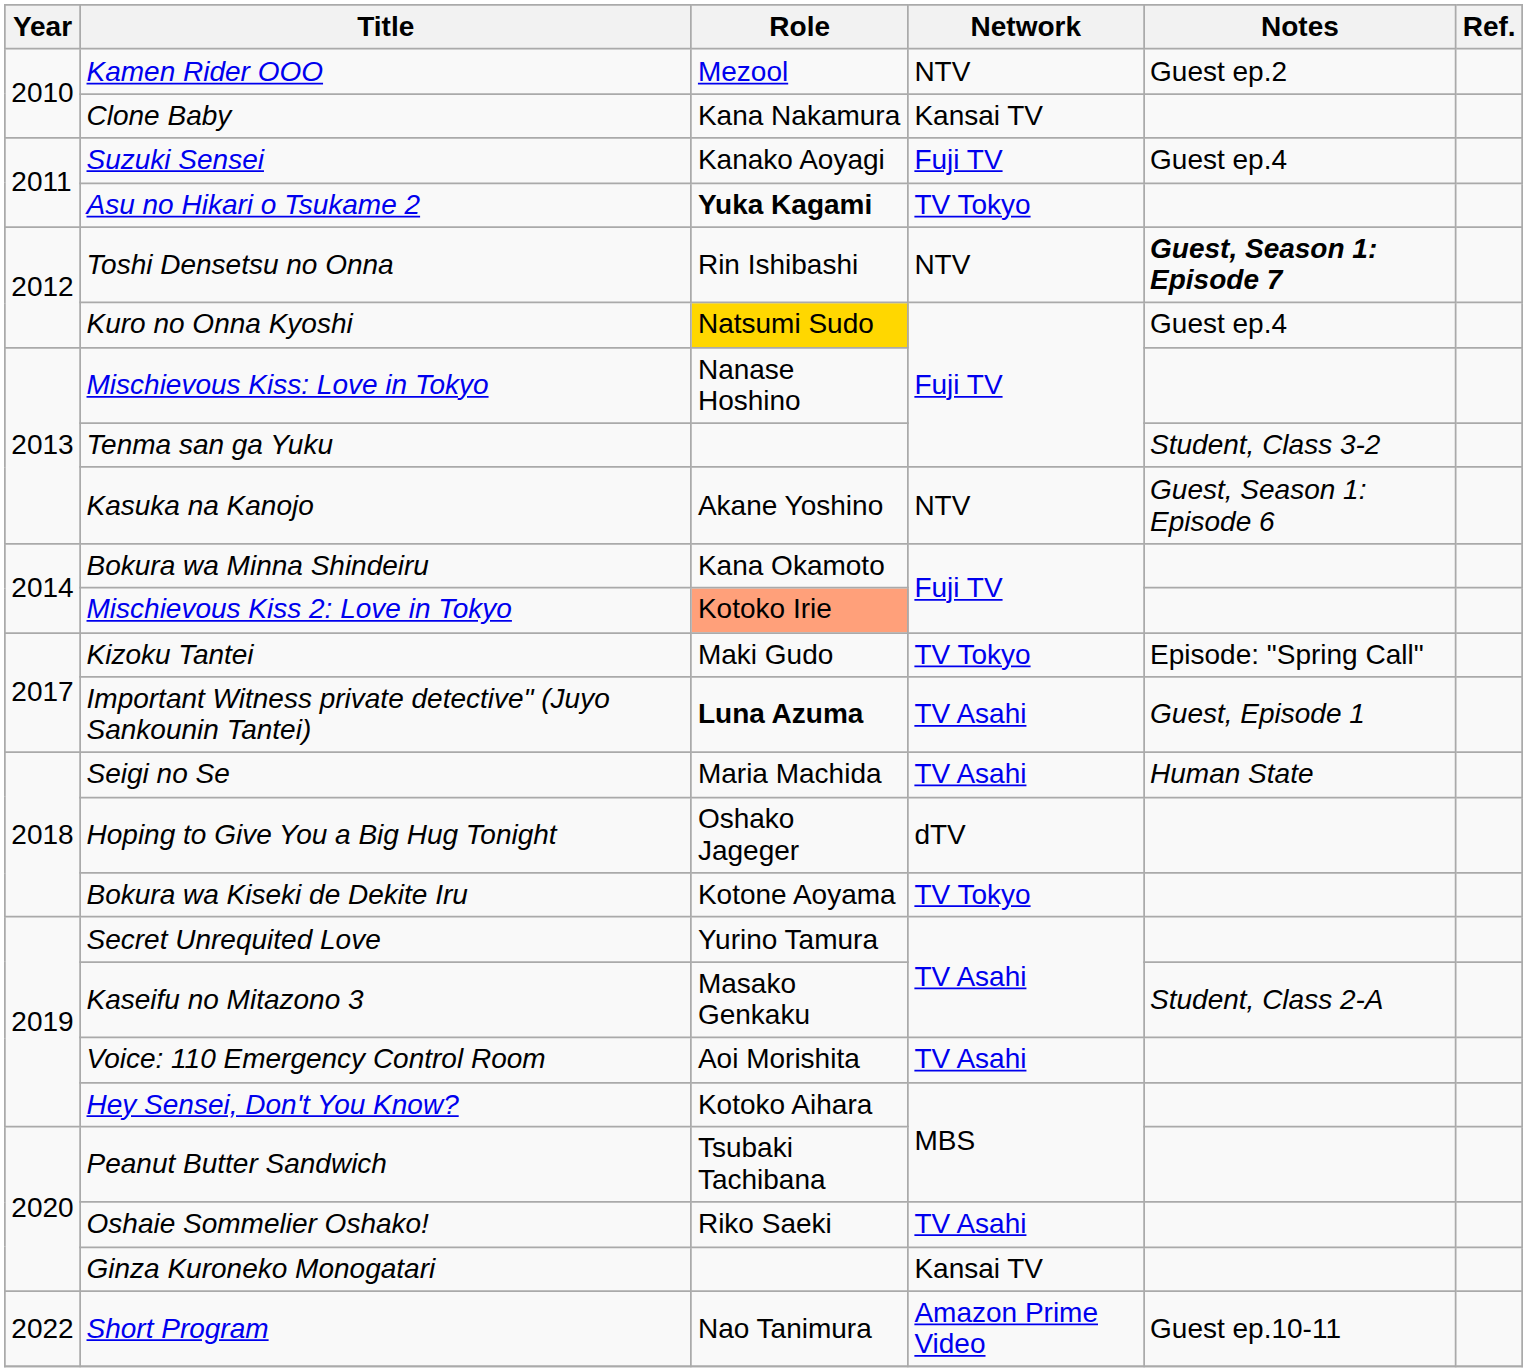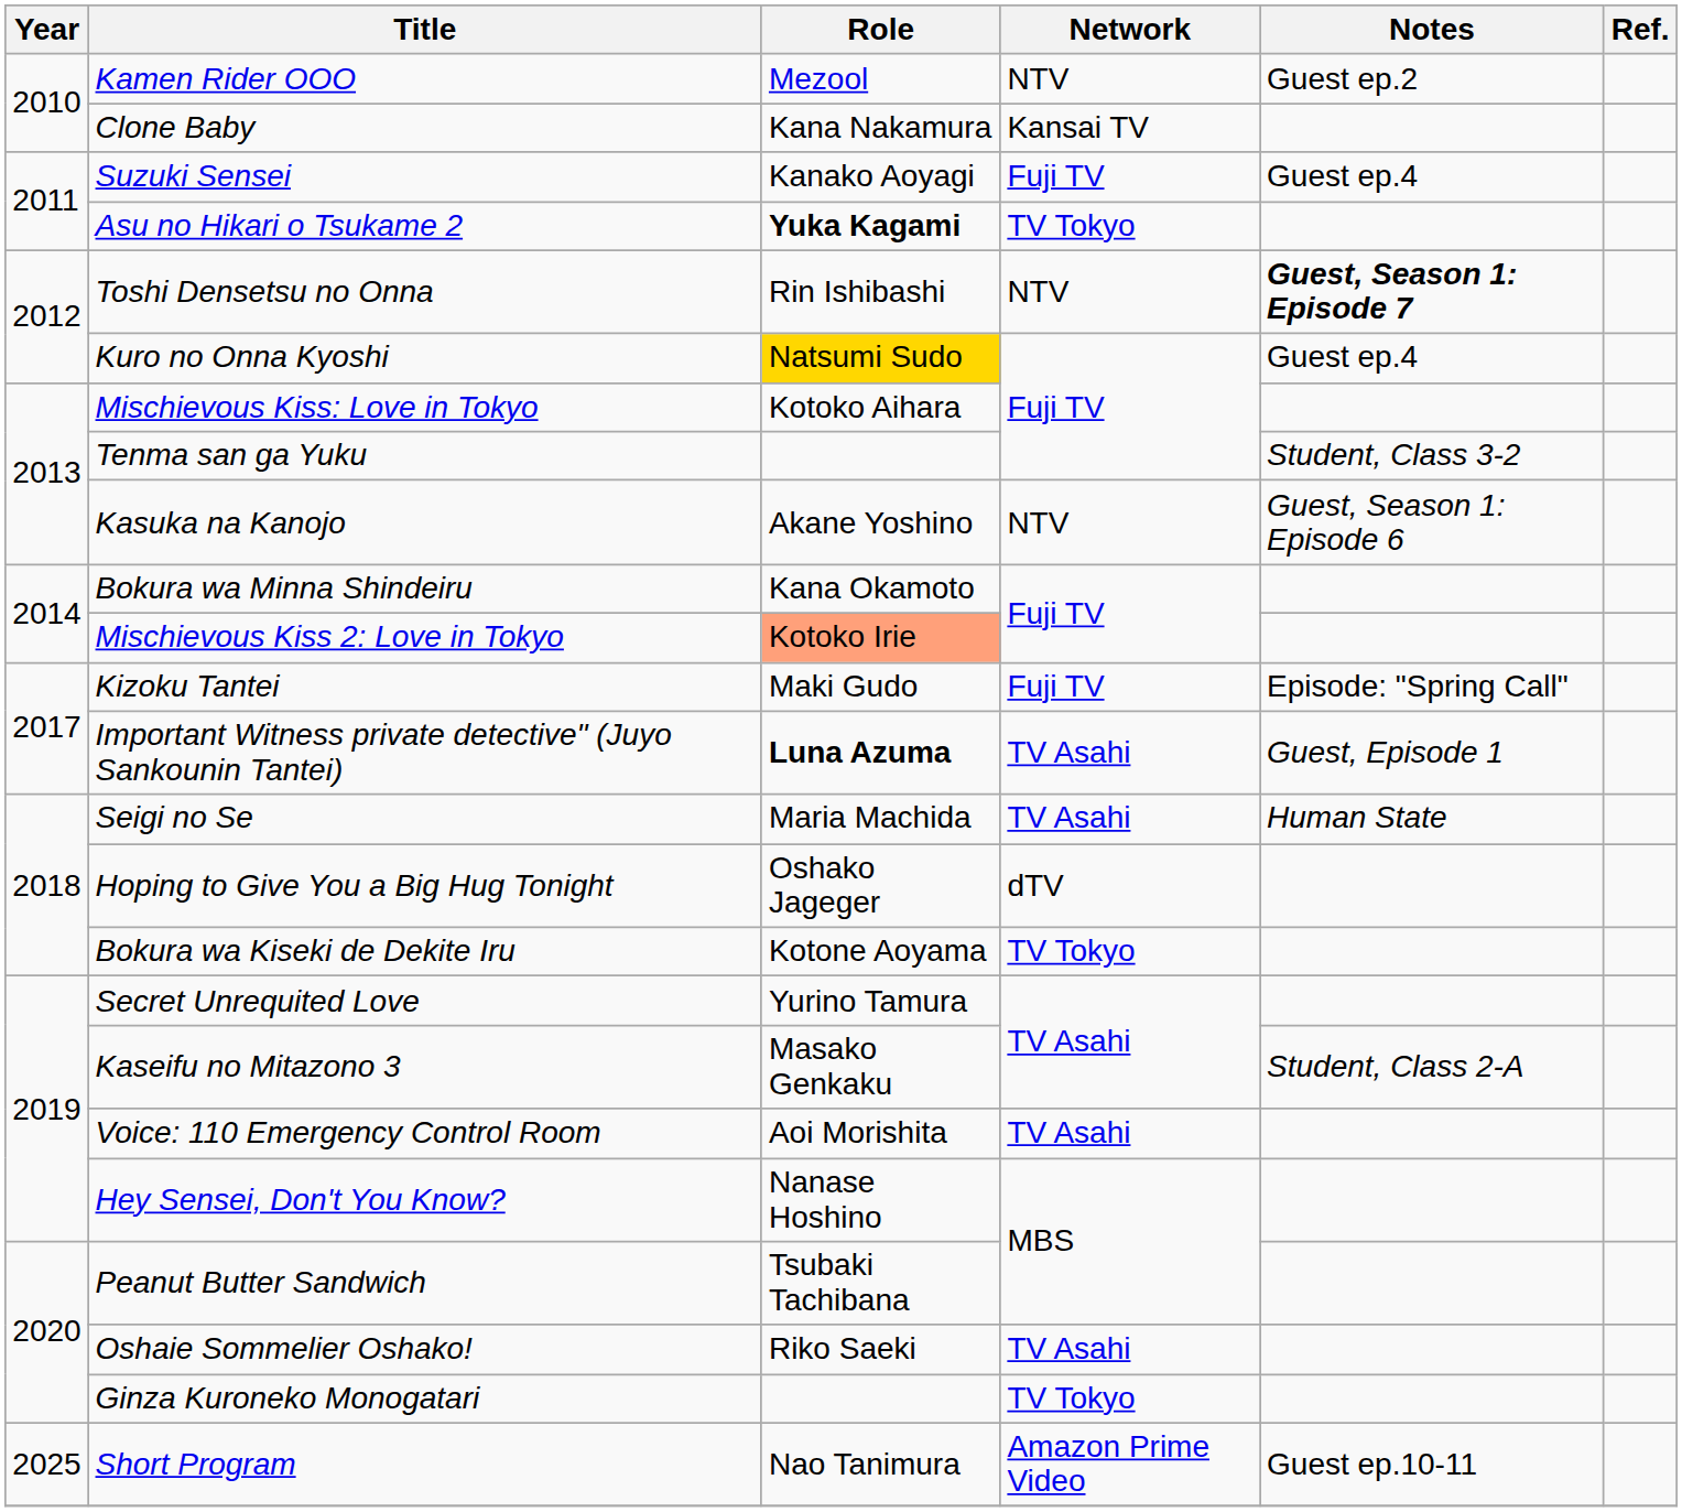Mischievous Kiss: Love in Tokyo | Role: Nanase Hoshino -> Kotoko Aihara
Kizoku Tantei | Network: TV Tokyo -> Fuji TV
Hey Sensei, Don't You Know? | Role: Kotoko Aihara -> Nanase Hoshino
Ginza Kuroneko Monogatari | Network: Kansai TV -> TV Tokyo
Short Program | Year: 2022 -> 2025
